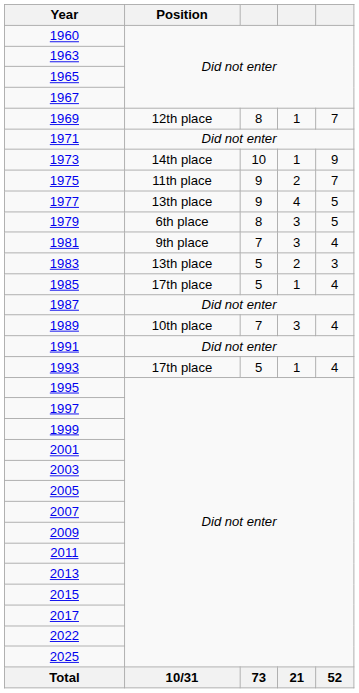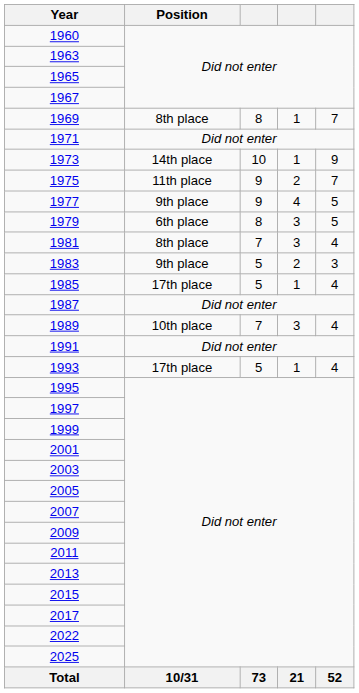1969 | Position: 12th place -> 8th place
1977 | Position: 13th place -> 9th place
1981 | Position: 9th place -> 8th place
1983 | Position: 13th place -> 9th place
